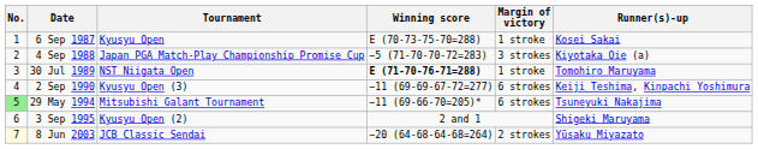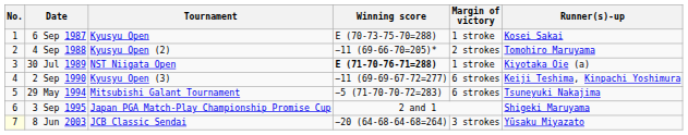4 Sep 1988 | Tournament: Japan PGA Match-Play Championship Promise Cup -> Kyusyu Open (2)
4 Sep 1988 | Winning score: −5 (71-70-70-72=283) -> −11 (69-66-70=205)*
4 Sep 1988 | Margin of victory: 3 strokes -> 2 strokes
4 Sep 1988 | Runner(s)-up: Kiyotaka Oie (a) -> Tomohiro Maruyama
30 Jul 1989 | Runner(s)-up: Tomohiro Maruyama -> Kiyotaka Oie (a)
29 May 1994 | No.: lightgreen background -> no background
29 May 1994 | Winning score: −11 (69-66-70=205)* -> −5 (71-70-70-72=283)
3 Sep 1995 | Tournament: Kyusyu Open (2) -> Japan PGA Match-Play Championship Promise Cup
8 Jun 2003 | Margin of victory: 2 strokes -> 3 strokes
